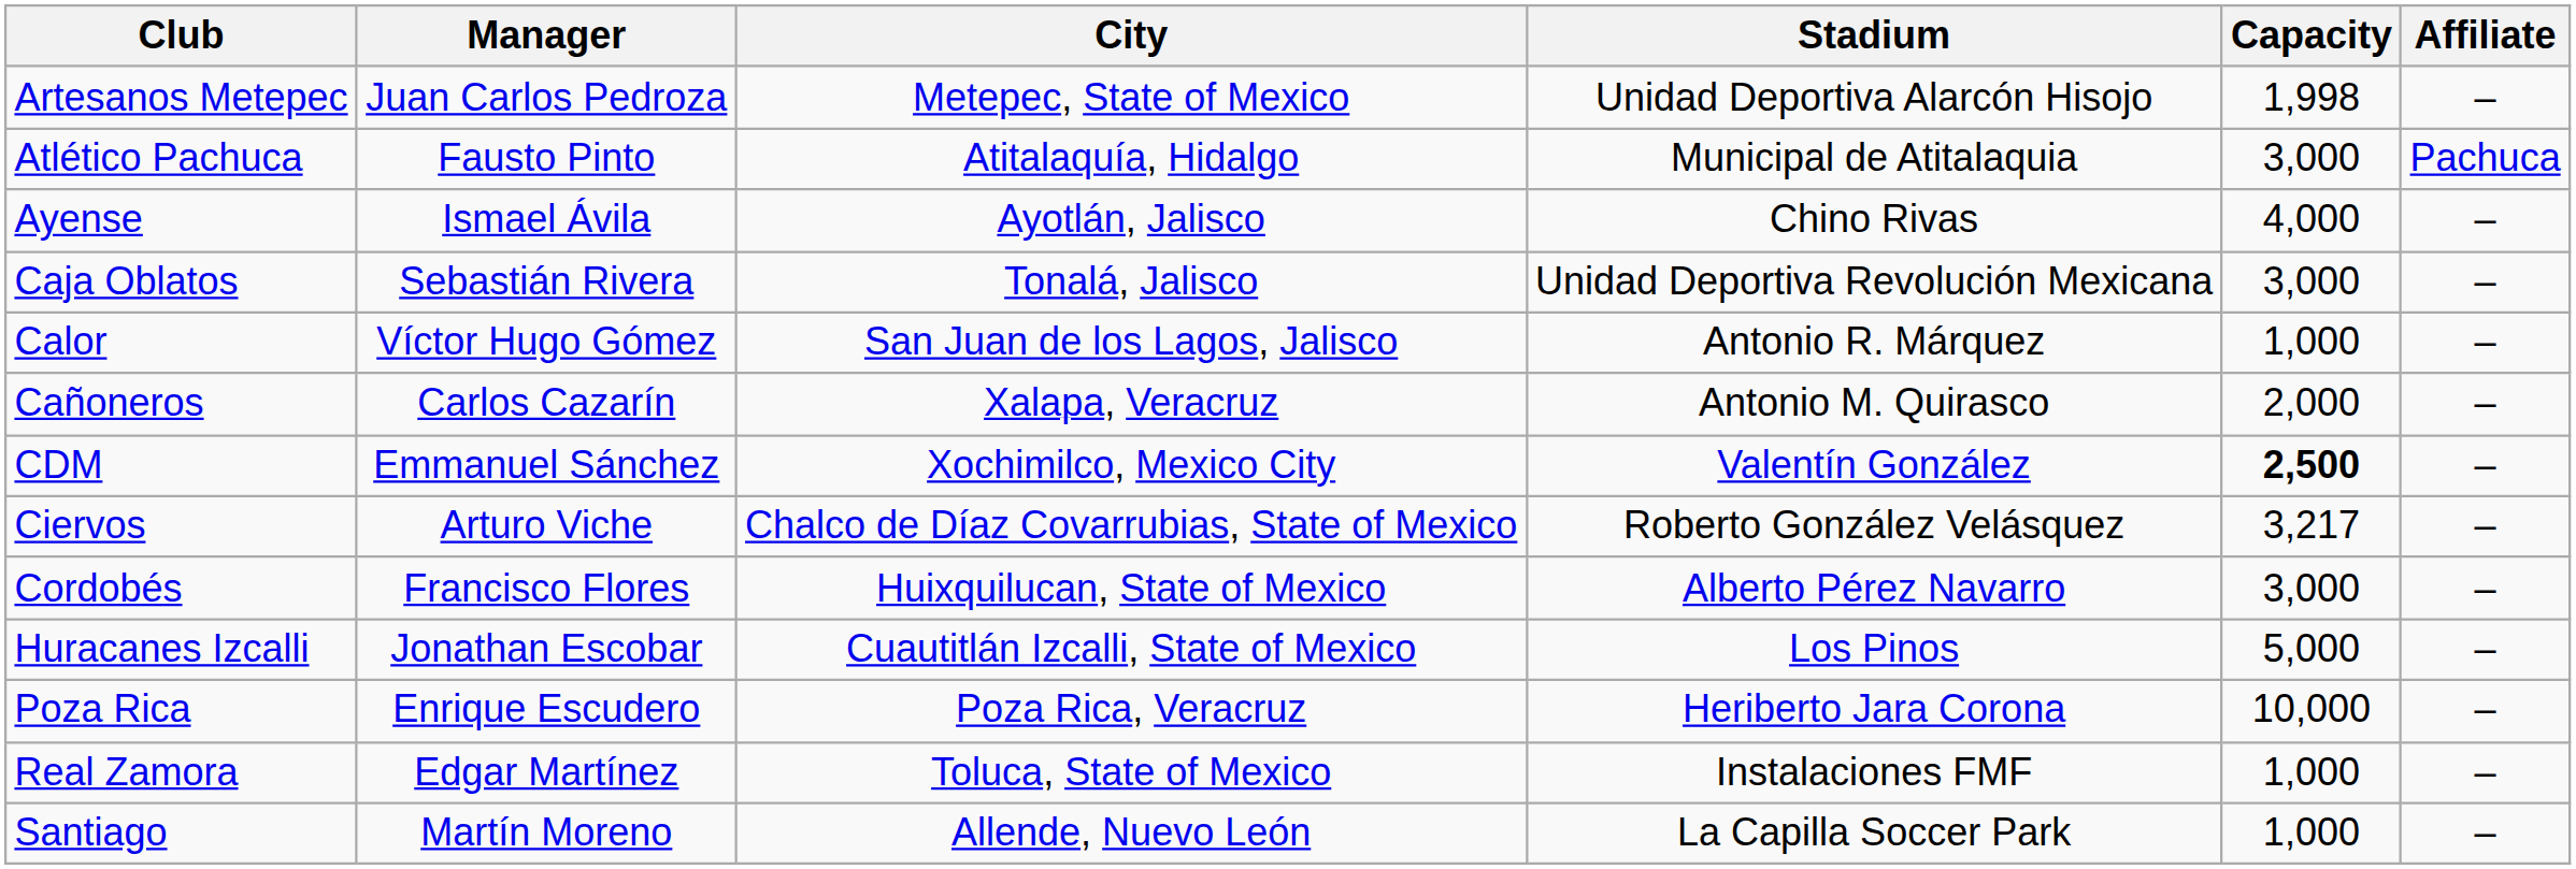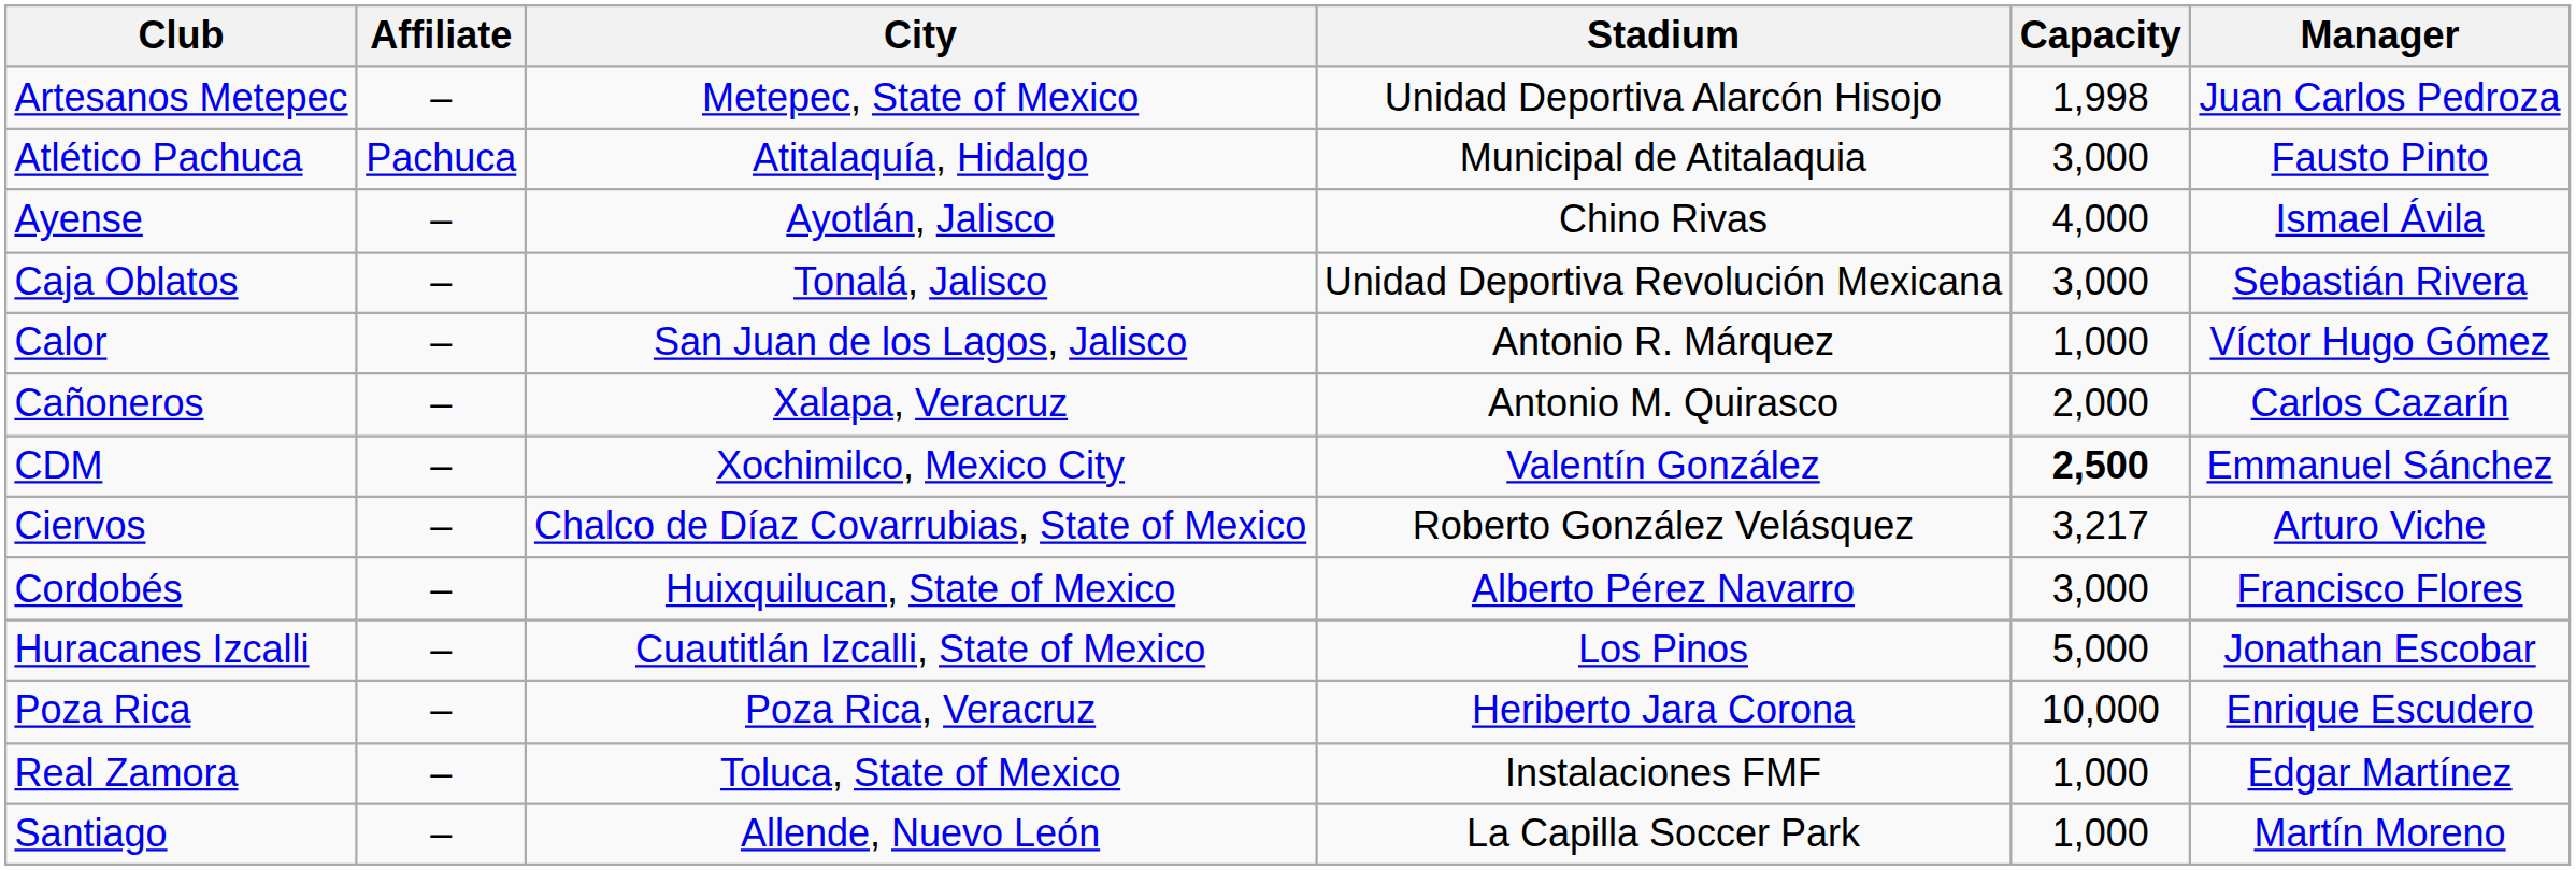columns swapped: Manager <-> Affiliate
